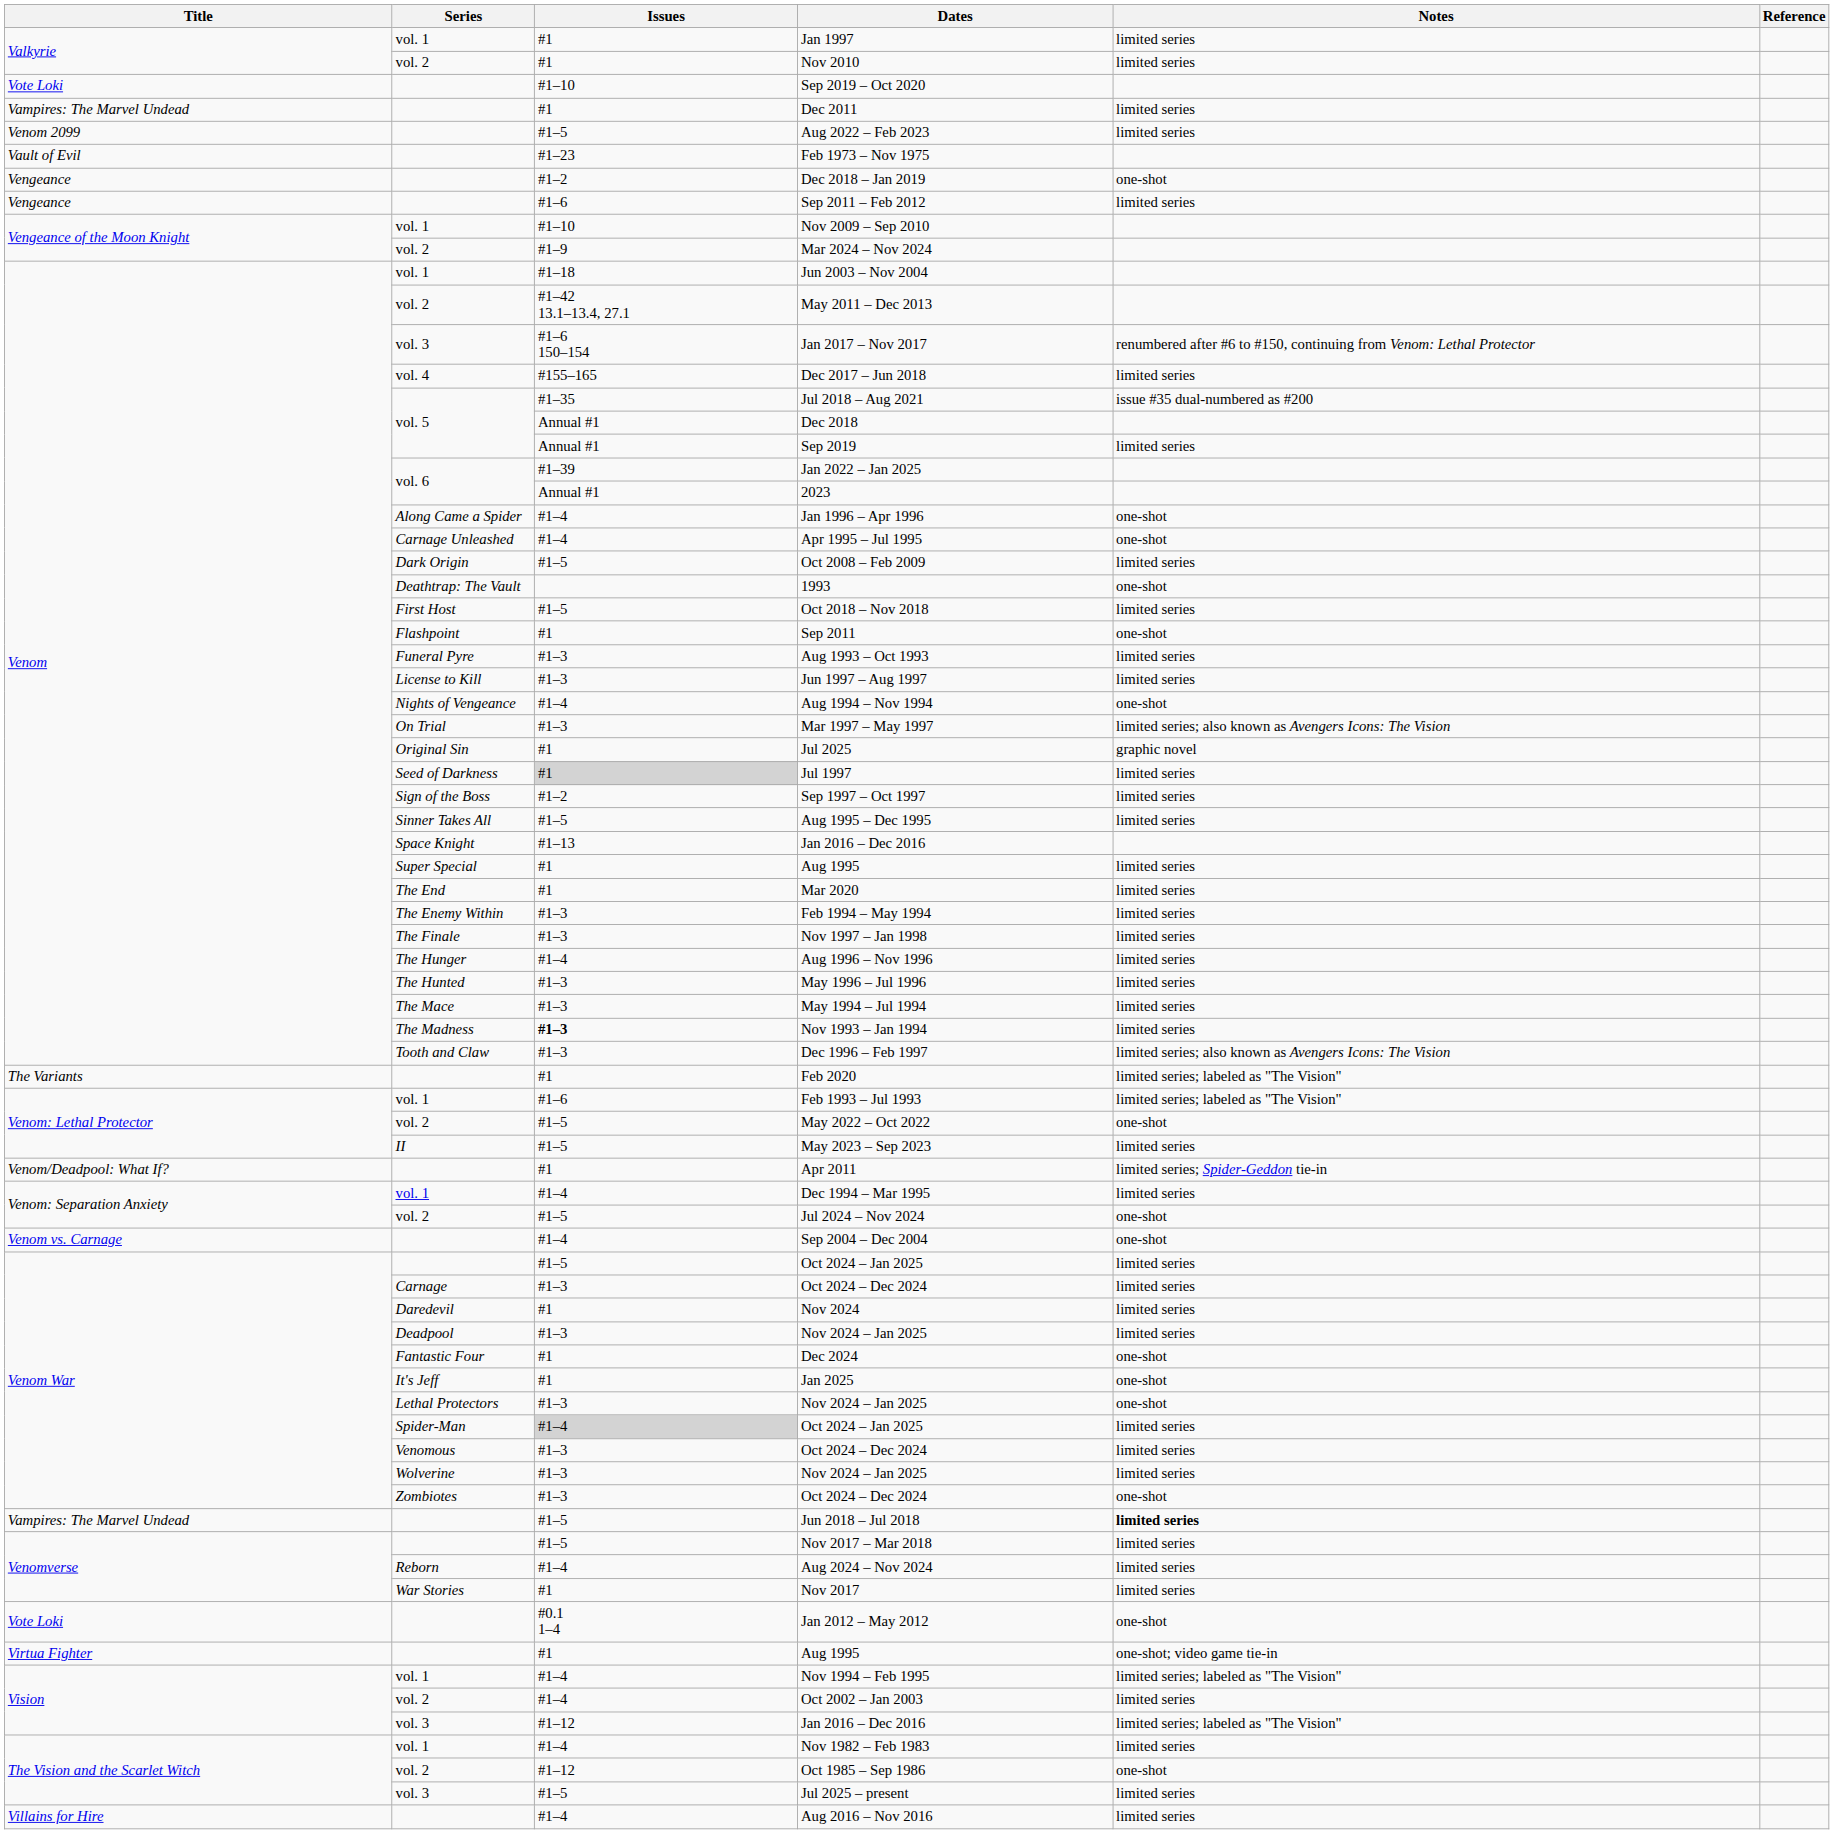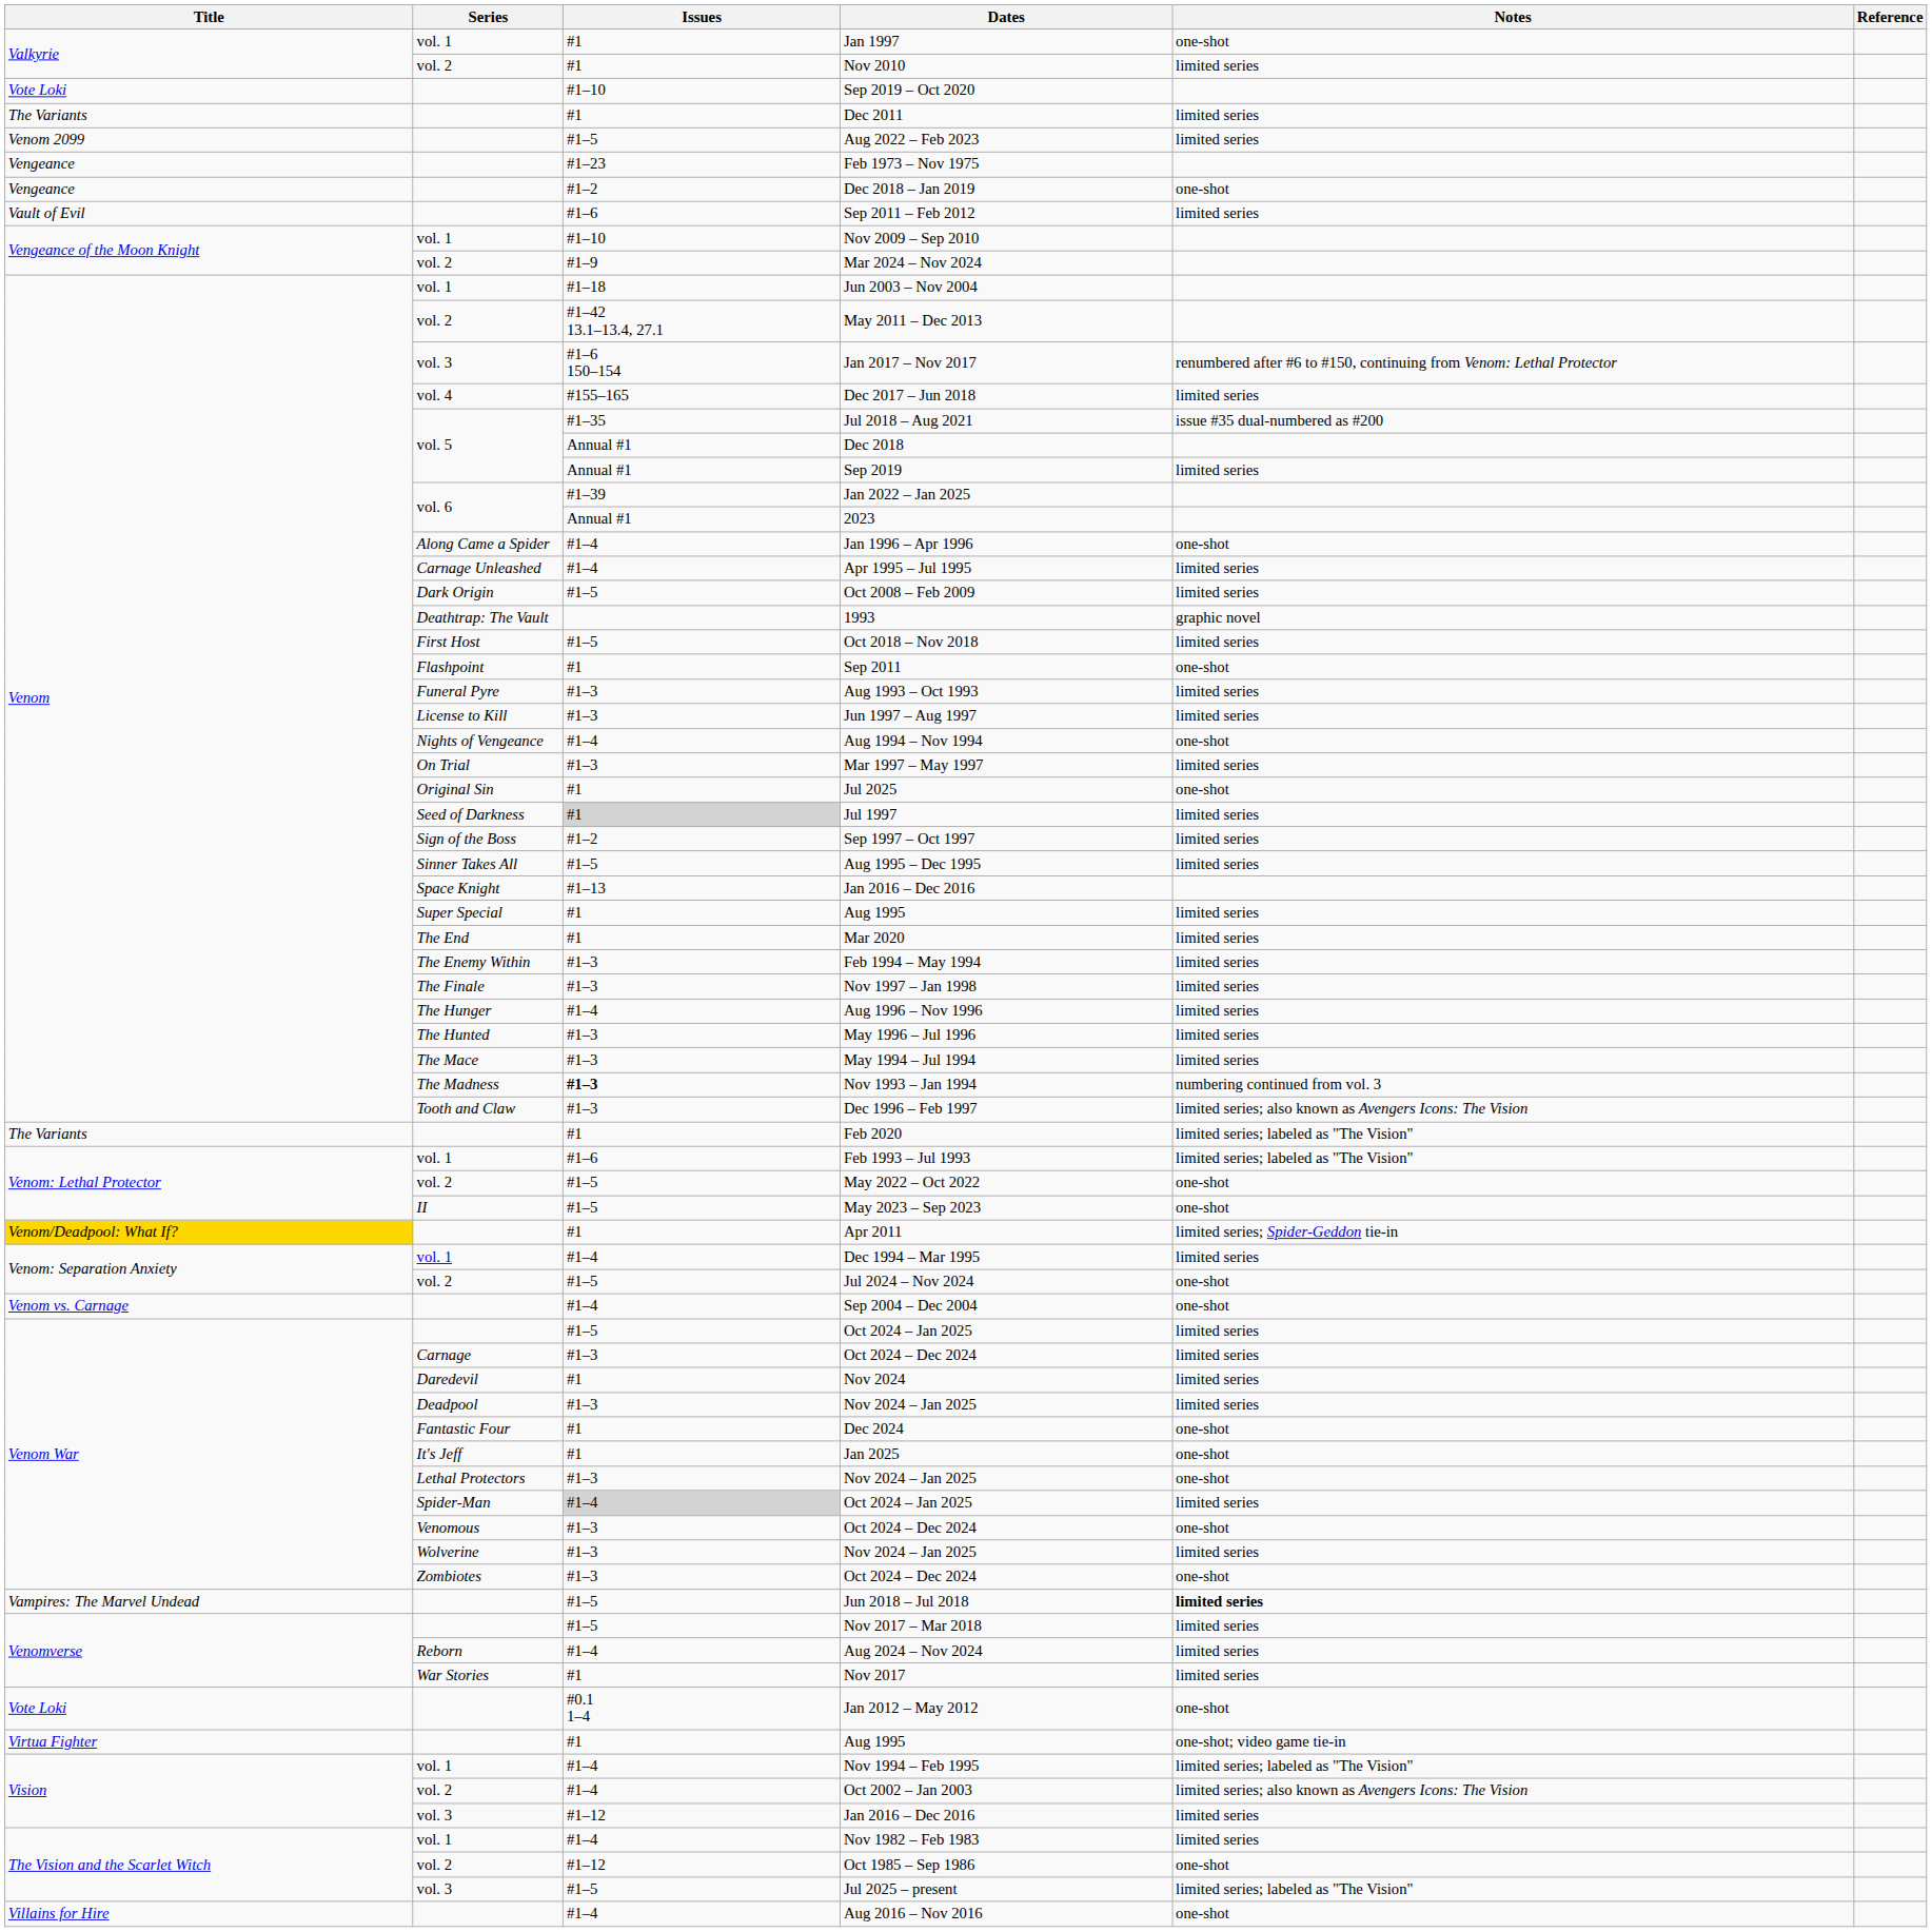Jan 1997 | Notes: limited series -> one-shot
Dec 2011 | Title: Vampires: The Marvel Undead -> The Variants
Feb 1973 – Nov 1975 | Title: Vault of Evil -> Vengeance
Sep 2011 – Feb 2012 | Title: Vengeance -> Vault of Evil
Apr 1995 – Jul 1995 | Notes: one-shot -> limited series
1993 | Notes: one-shot -> graphic novel
Mar 1997 – May 1997 | Notes: limited series; also known as Avengers Icons: The Vision -> limited series
Jul 2025 | Notes: graphic novel -> one-shot
Nov 1993 – Jan 1994 | Notes: limited series -> numbering continued from vol. 3
May 2023 – Sep 2023 | Notes: limited series -> one-shot
Apr 2011 | Title: no background -> gold background
Venomous / Oct 2024 – Dec 2024 | Notes: limited series -> one-shot
Oct 2002 – Jan 2003 | Notes: limited series -> limited series; also known as Avengers Icons: The Vision
vol. 3 / Jan 2016 – Dec 2016 | Notes: limited series; labeled as "The Vision" -> limited series
Jul 2025 – present | Notes: limited series -> limited series; labeled as "The Vision"
Aug 2016 – Nov 2016 | Notes: limited series -> one-shot
